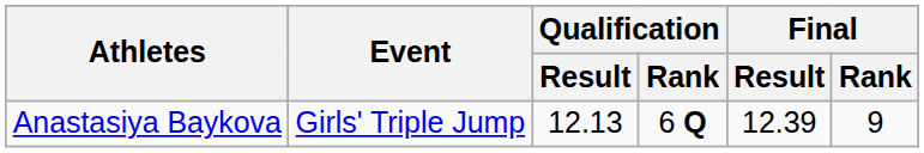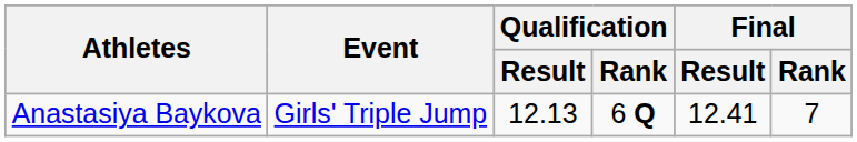Anastasiya Baykova | Final / Result: 12.39 -> 12.41
Anastasiya Baykova | Final / Rank: 9 -> 7
